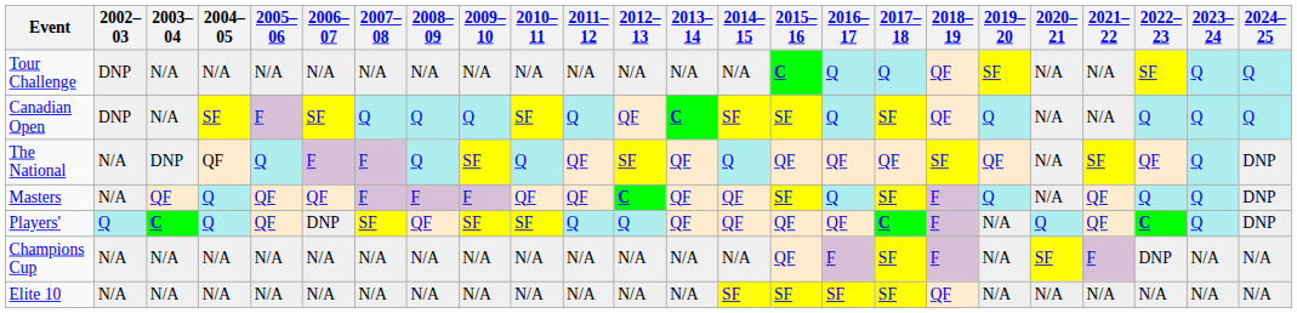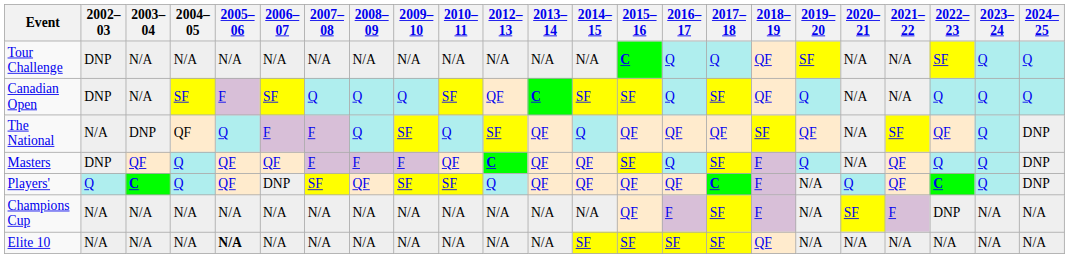- column: 2011–12 | N/A | Q | QF | QF | Q | N/A | N/A
Masters | 2002–03: N/A -> DNP
Elite 10 | 2005–06: normal -> bold
